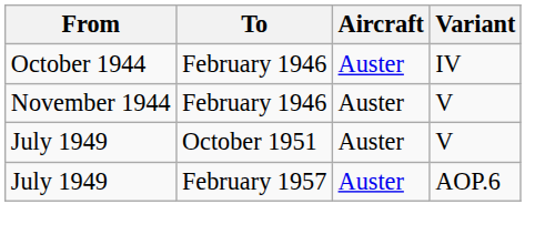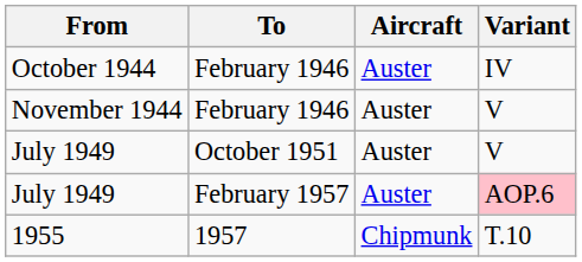July 1949 / February 1957 | Variant: no background -> pink background
+ row: 1955 | 1957 | Chipmunk | T.10
